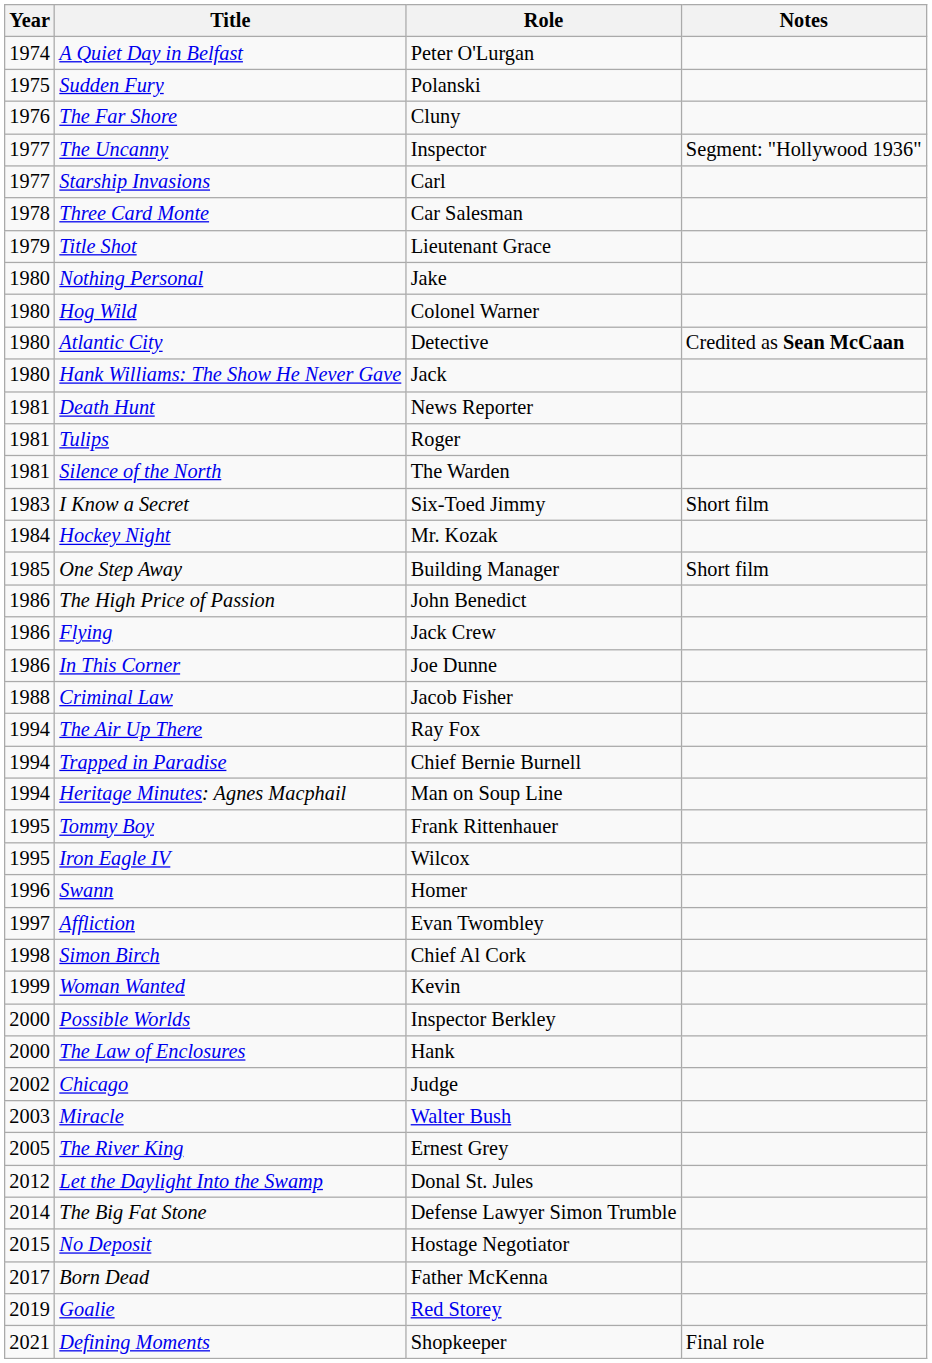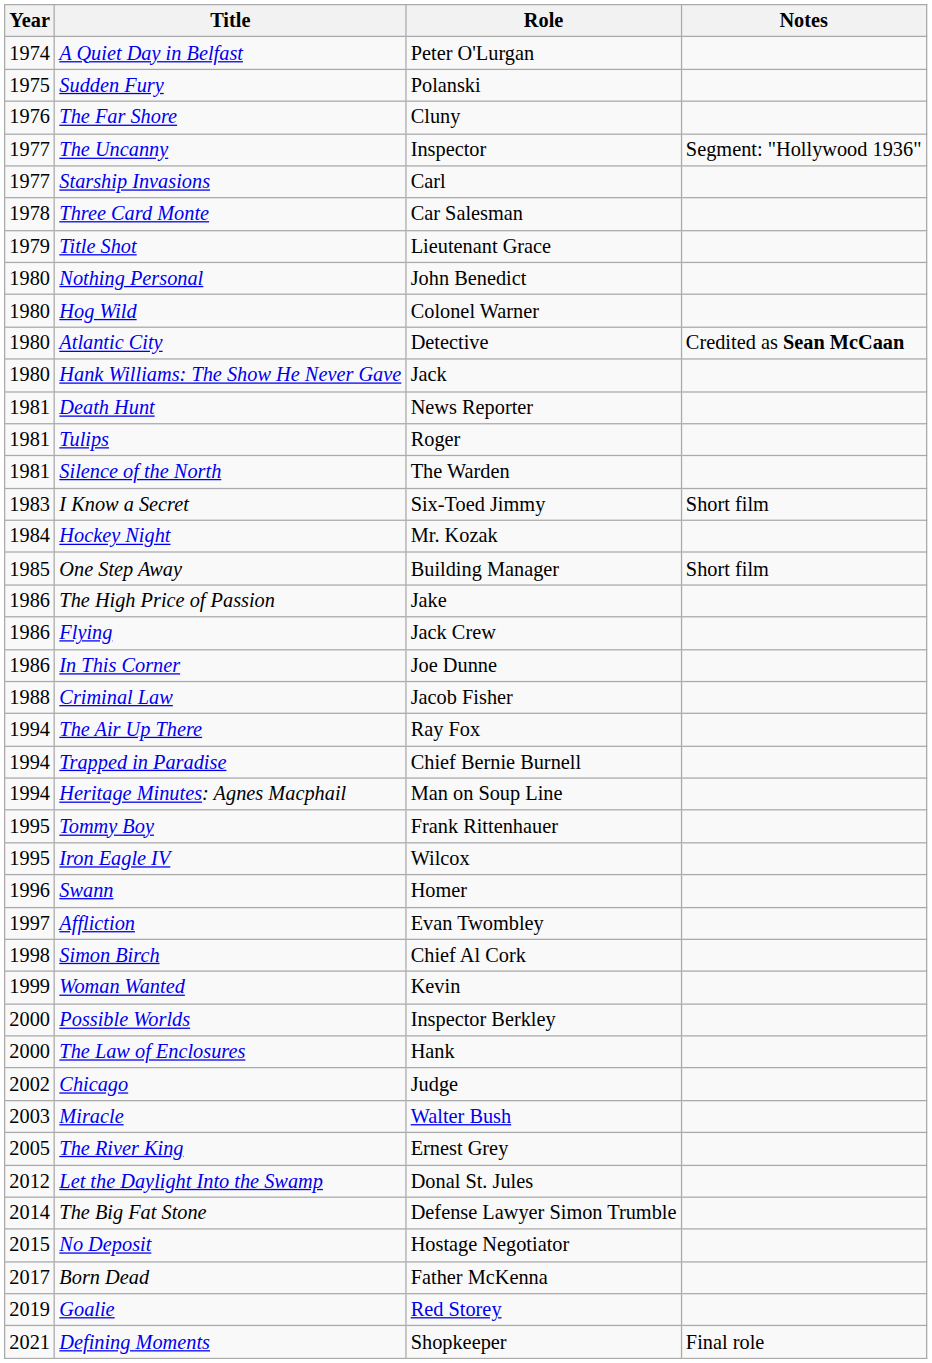Nothing Personal | Role: Jake -> John Benedict
The High Price of Passion | Role: John Benedict -> Jake
